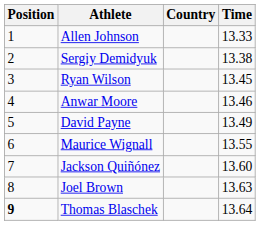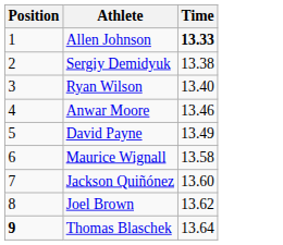- column: Country
Allen Johnson | Time: normal -> bold
Ryan Wilson | Time: 13.45 -> 13.40
Maurice Wignall | Time: 13.55 -> 13.58
Joel Brown | Time: 13.63 -> 13.62
